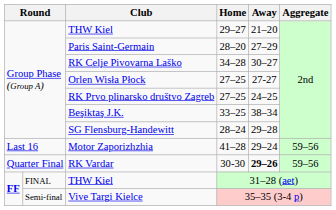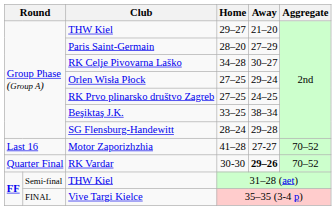Orlen Wisła Płock | Away: 27-27 -> 29–24
Motor Zaporizhzhia | Away: 29–24 -> 27-27
Motor Zaporizhzhia | Aggregate: 59–56 -> 70–52
RK Vardar | Aggregate: 59–56 -> 70–52
THW Kiel / 31–28 (aet) | column 2: FINAL -> Semi-final
Vive Targi Kielce | column 2: Semi-final -> FINAL
